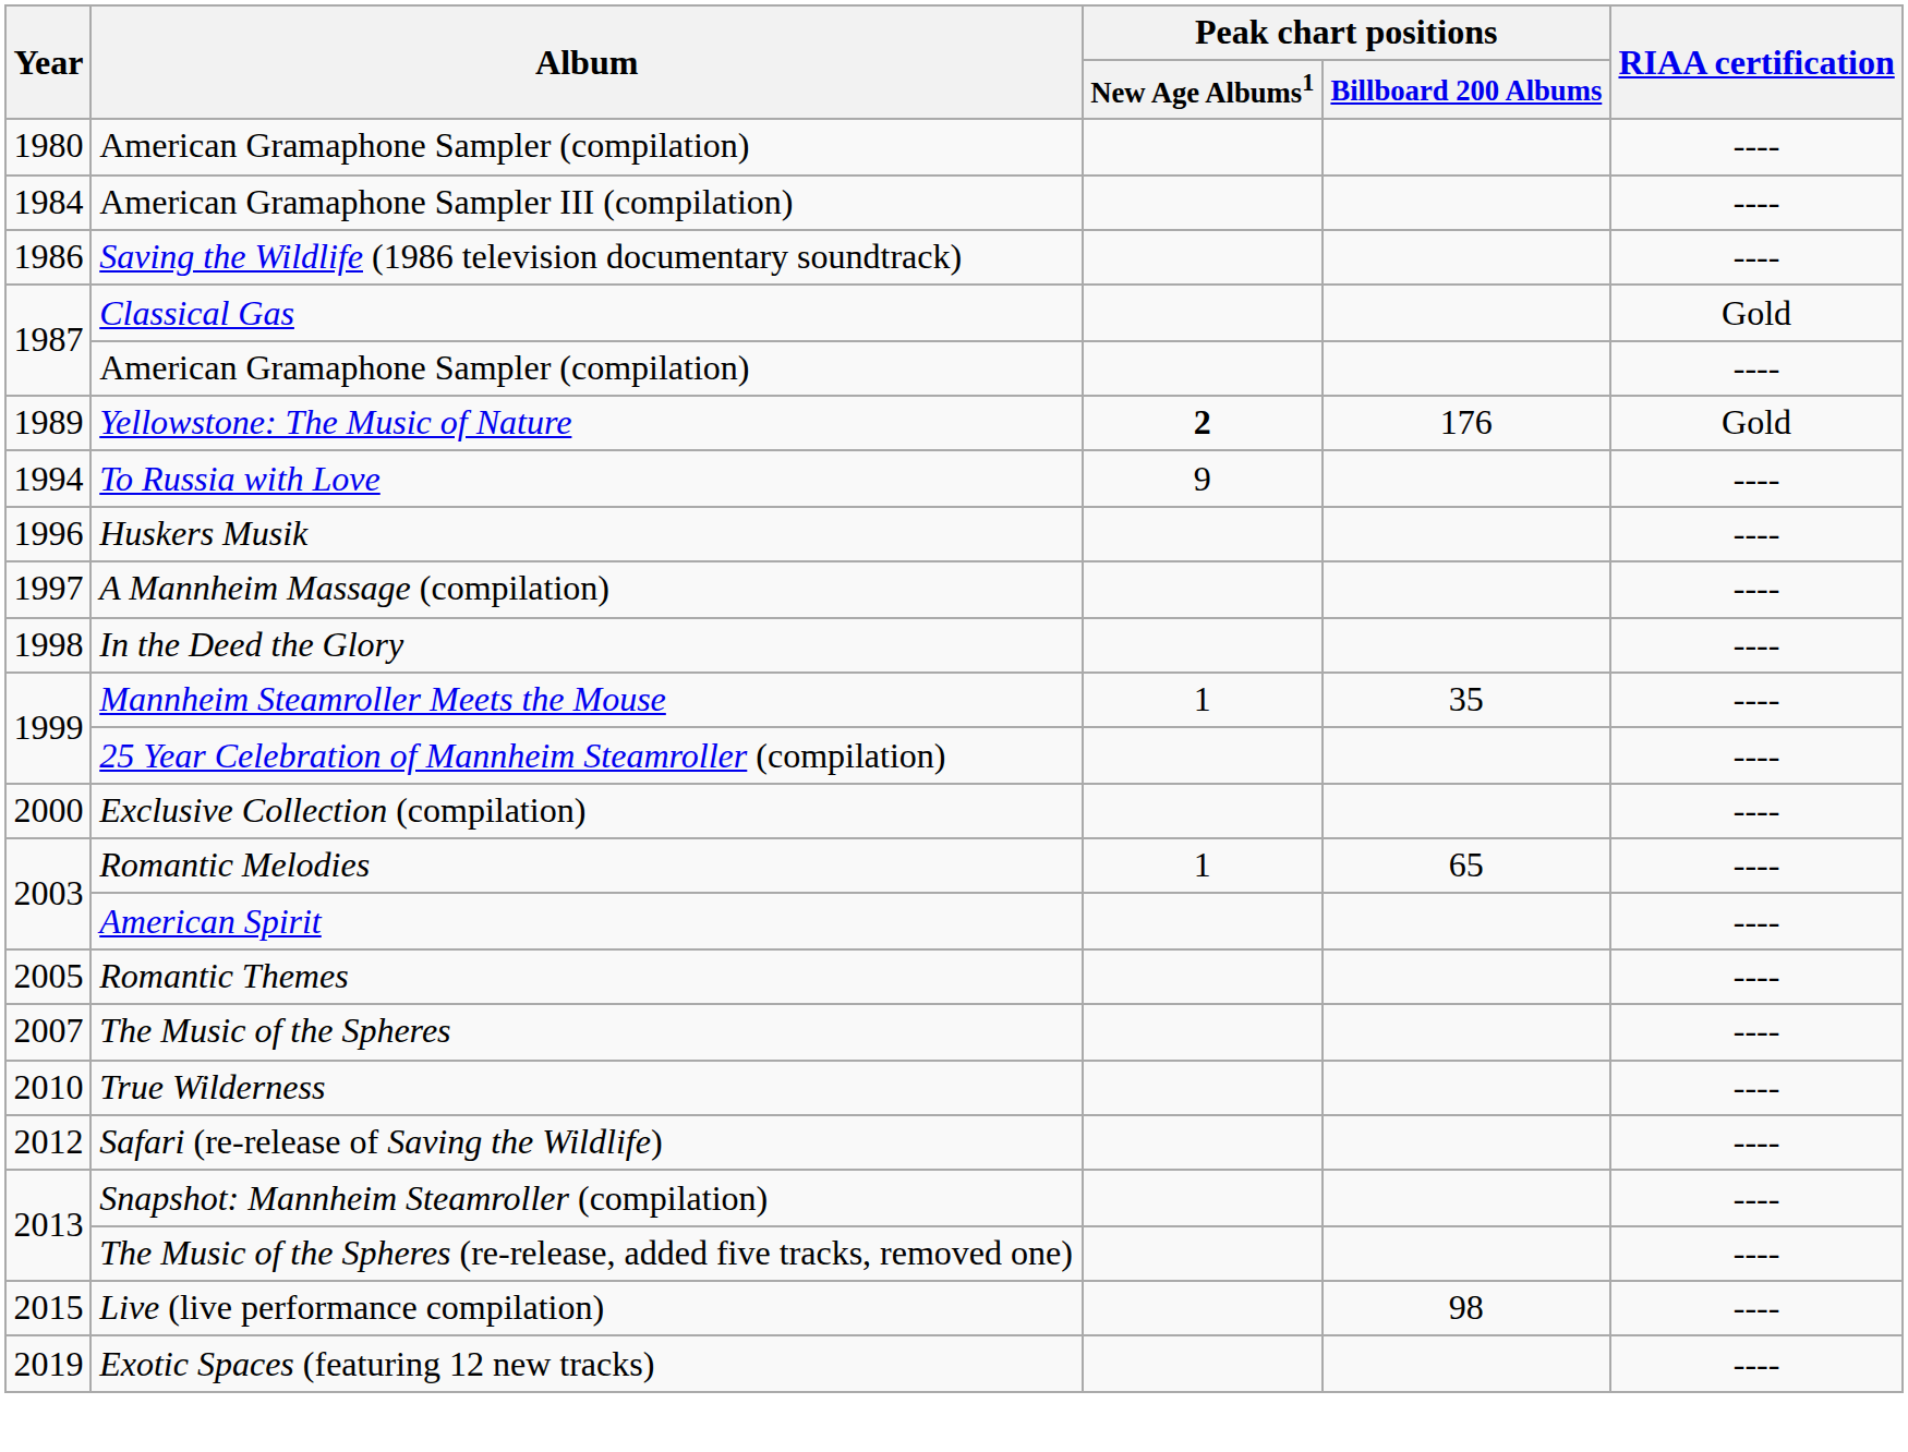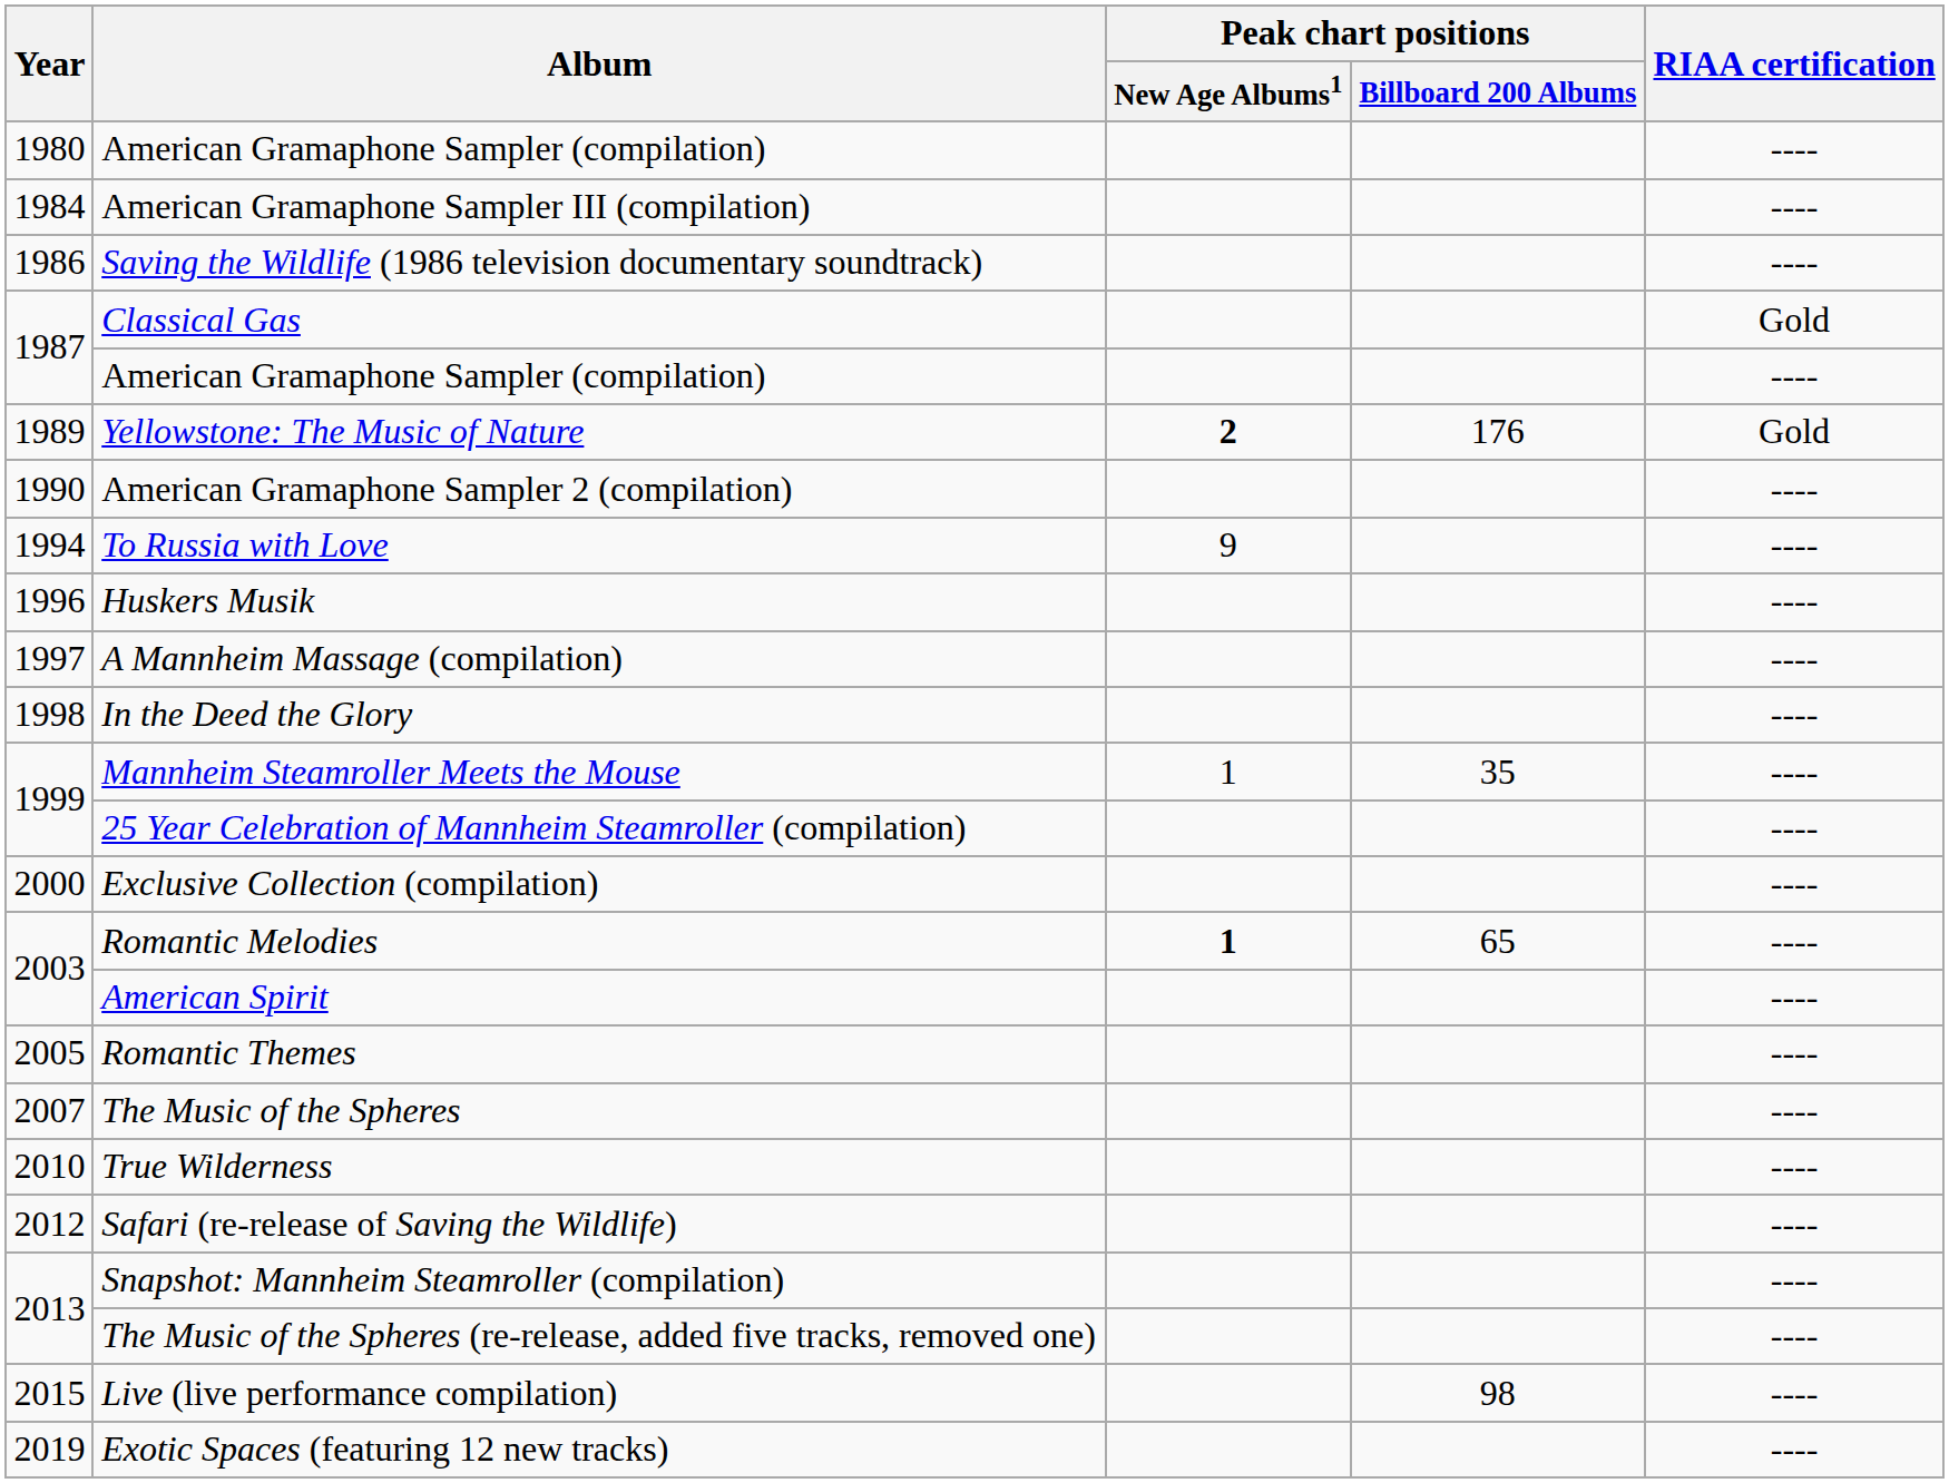+ row: 1990 | American Gramaphone Sampler 2 (compilation) | ----
Romantic Melodies | Peak chart positions / New Age Albums1: normal -> bold
